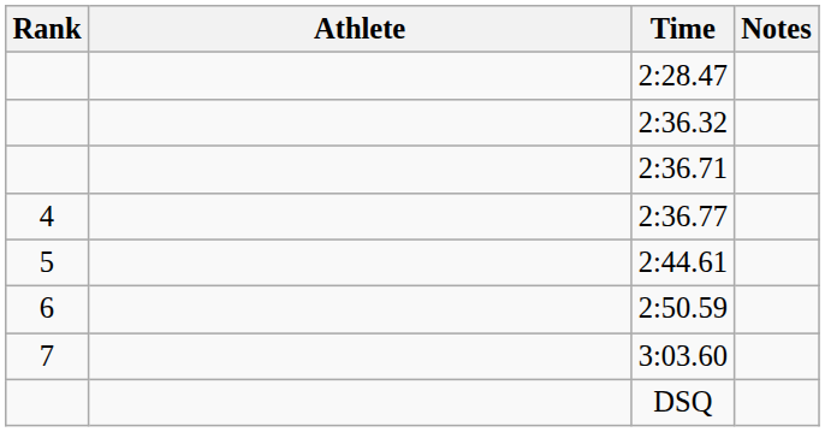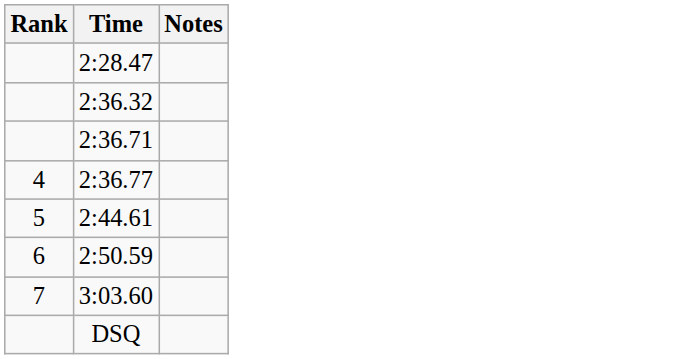- column: Athlete
